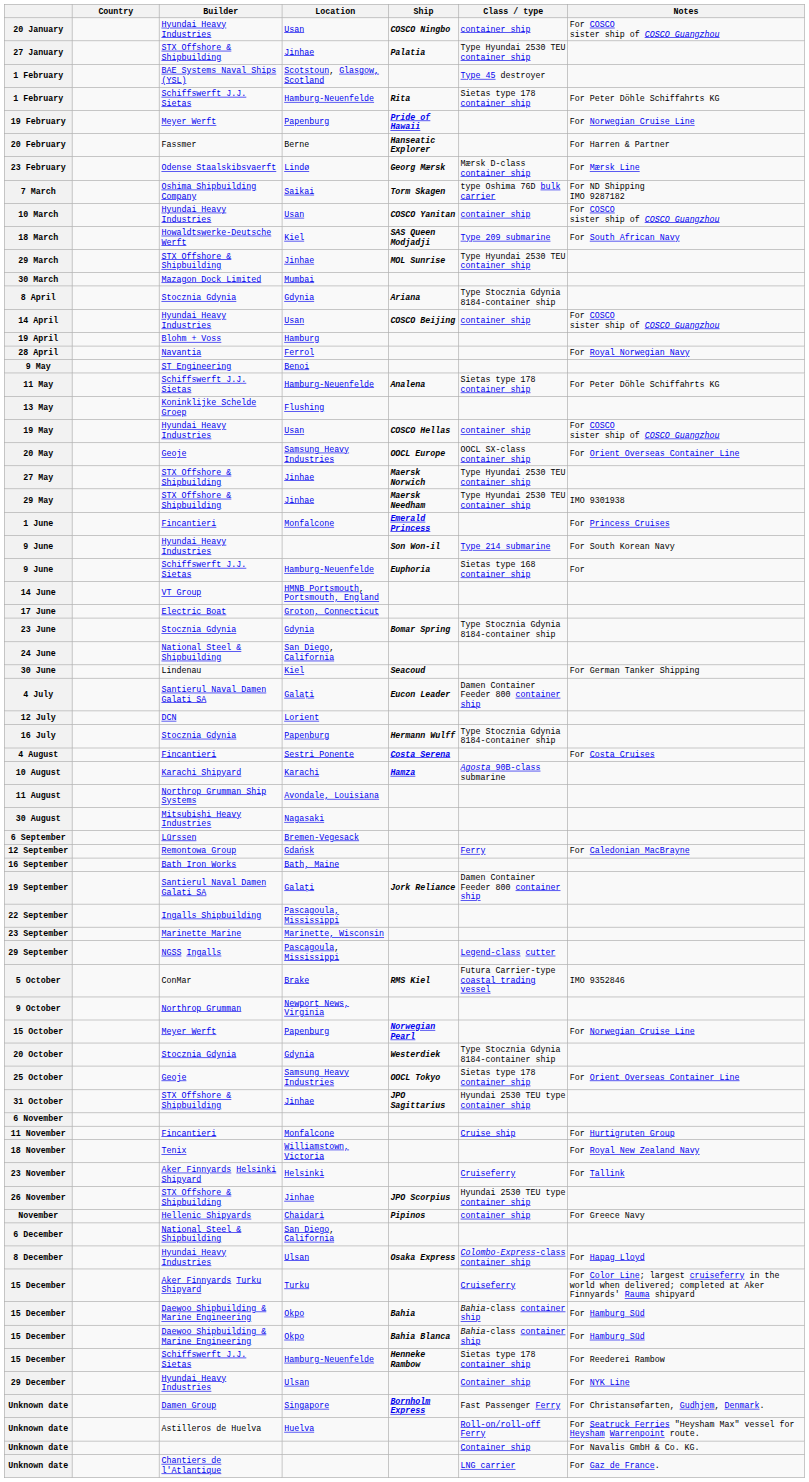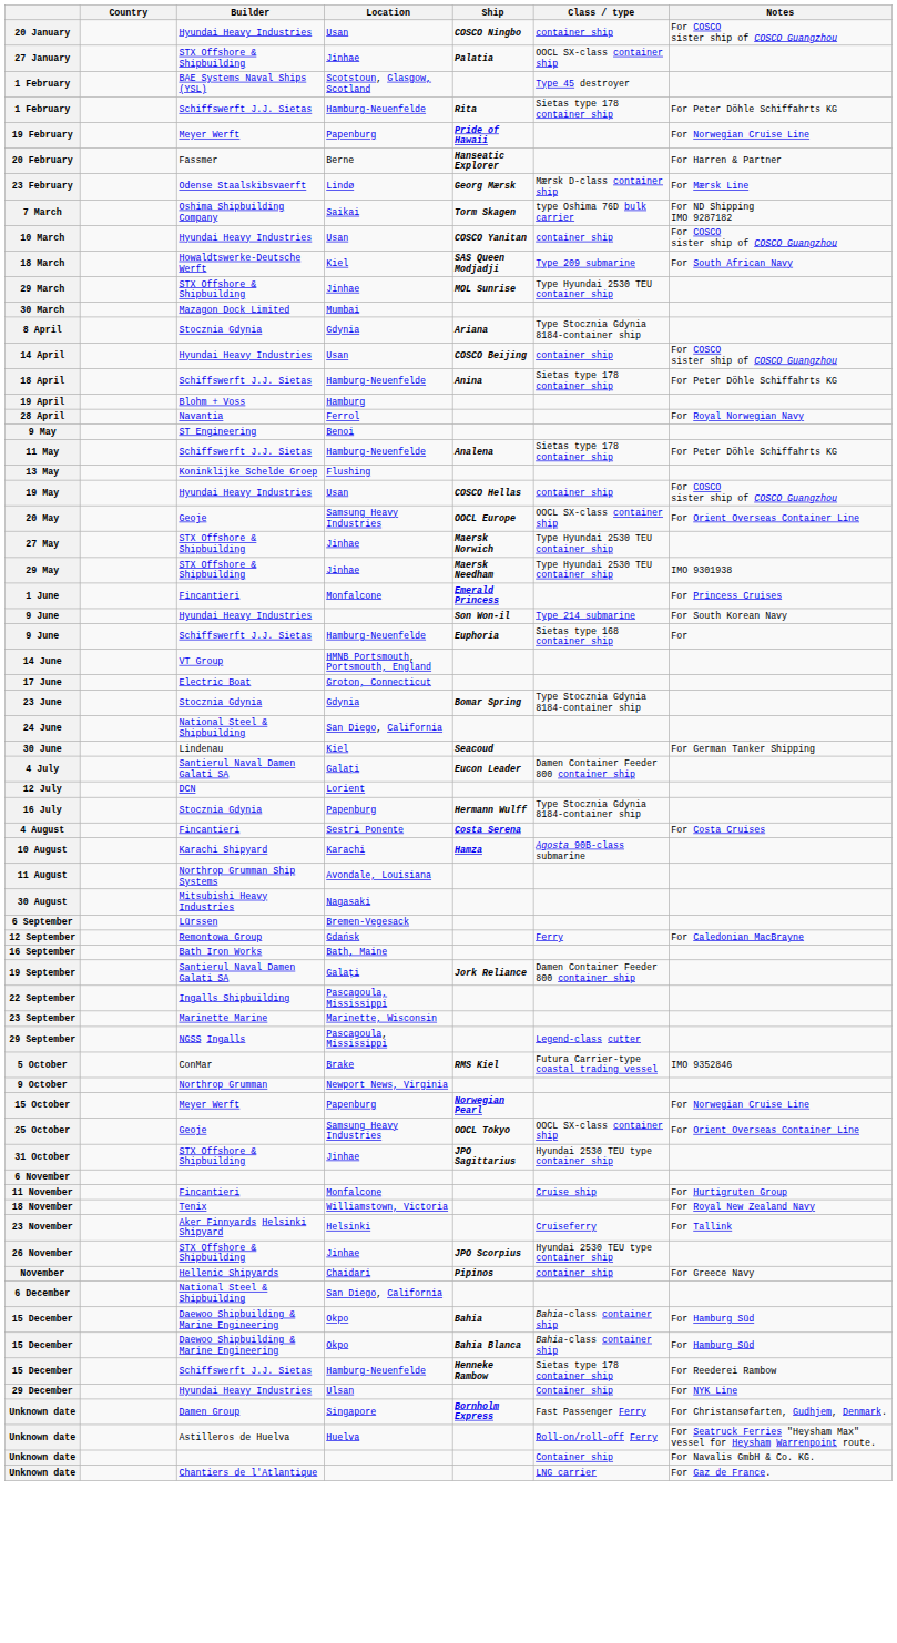27 January | Class / type: Type Hyundai 2530 TEU container ship -> OOCL SX-class container ship
+ row: 18 April | Schiffswerft J.J. Sietas | Hamburg-Neuenfelde | Anina | Sietas type 178 container ship | For Peter Döhle Schiffahrts KG
- row: 20 October | Stocznia Gdynia | Gdynia | Westerdiek | Type Stocznia Gdynia 8184-container ship
25 October | Class / type: Sietas type 178 container ship -> OOCL SX-class container ship
- row: 8 December | Hyundai Heavy Industries | Ulsan | Osaka Express | Colombo-Express-class container ship | For Hapag Lloyd
- row: 15 December | Aker Finnyards Turku Shipyard | Turku | Cruiseferry | For Color Line; largest cruiseferry in the world when delivered; completed at Aker Finnyards' Rauma shipyard
